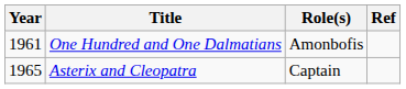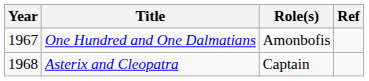One Hundred and One Dalmatians | Year: 1961 -> 1967
Asterix and Cleopatra | Year: 1965 -> 1968
